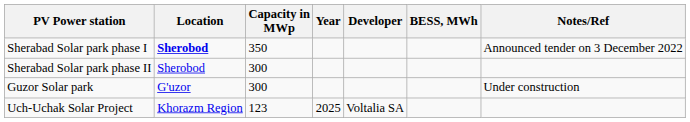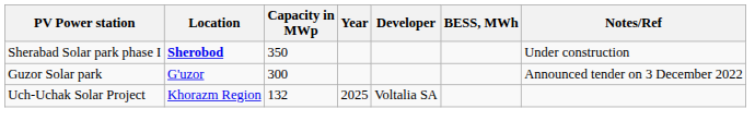Sherabad Solar park phase I | Notes/Ref: Announced tender on 3 December 2022 -> Under construction
- row: Sherabad Solar park phase II | Sherobod | 300
Guzor Solar park | Notes/Ref: Under construction -> Announced tender on 3 December 2022
Uch-Uchak Solar Project | Capacity in MWp: 123 -> 132
